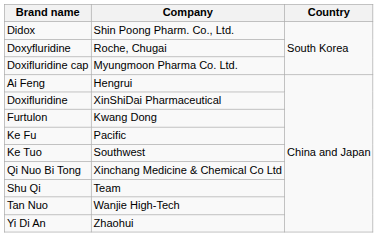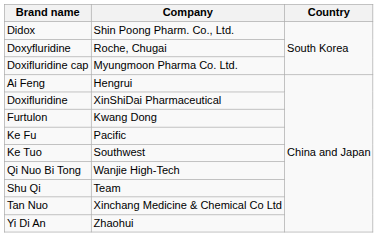Qi Nuo Bi Tong | Company: Xinchang Medicine & Chemical Co Ltd -> Wanjie High-Tech
Tan Nuo | Company: Wanjie High-Tech -> Xinchang Medicine & Chemical Co Ltd
